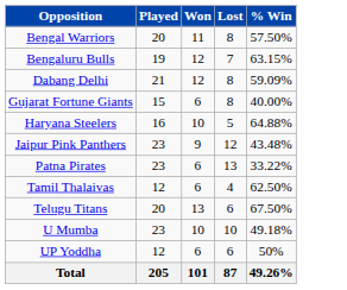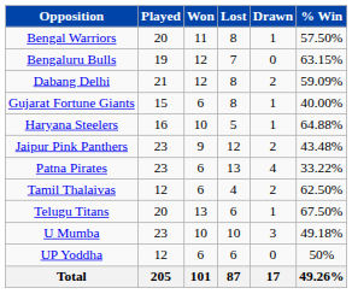+ column: Drawn | 1 | 0 | 2 | 1 | 1 | 2 | 4 | 2 | 1 | 3 | 0 | 17
